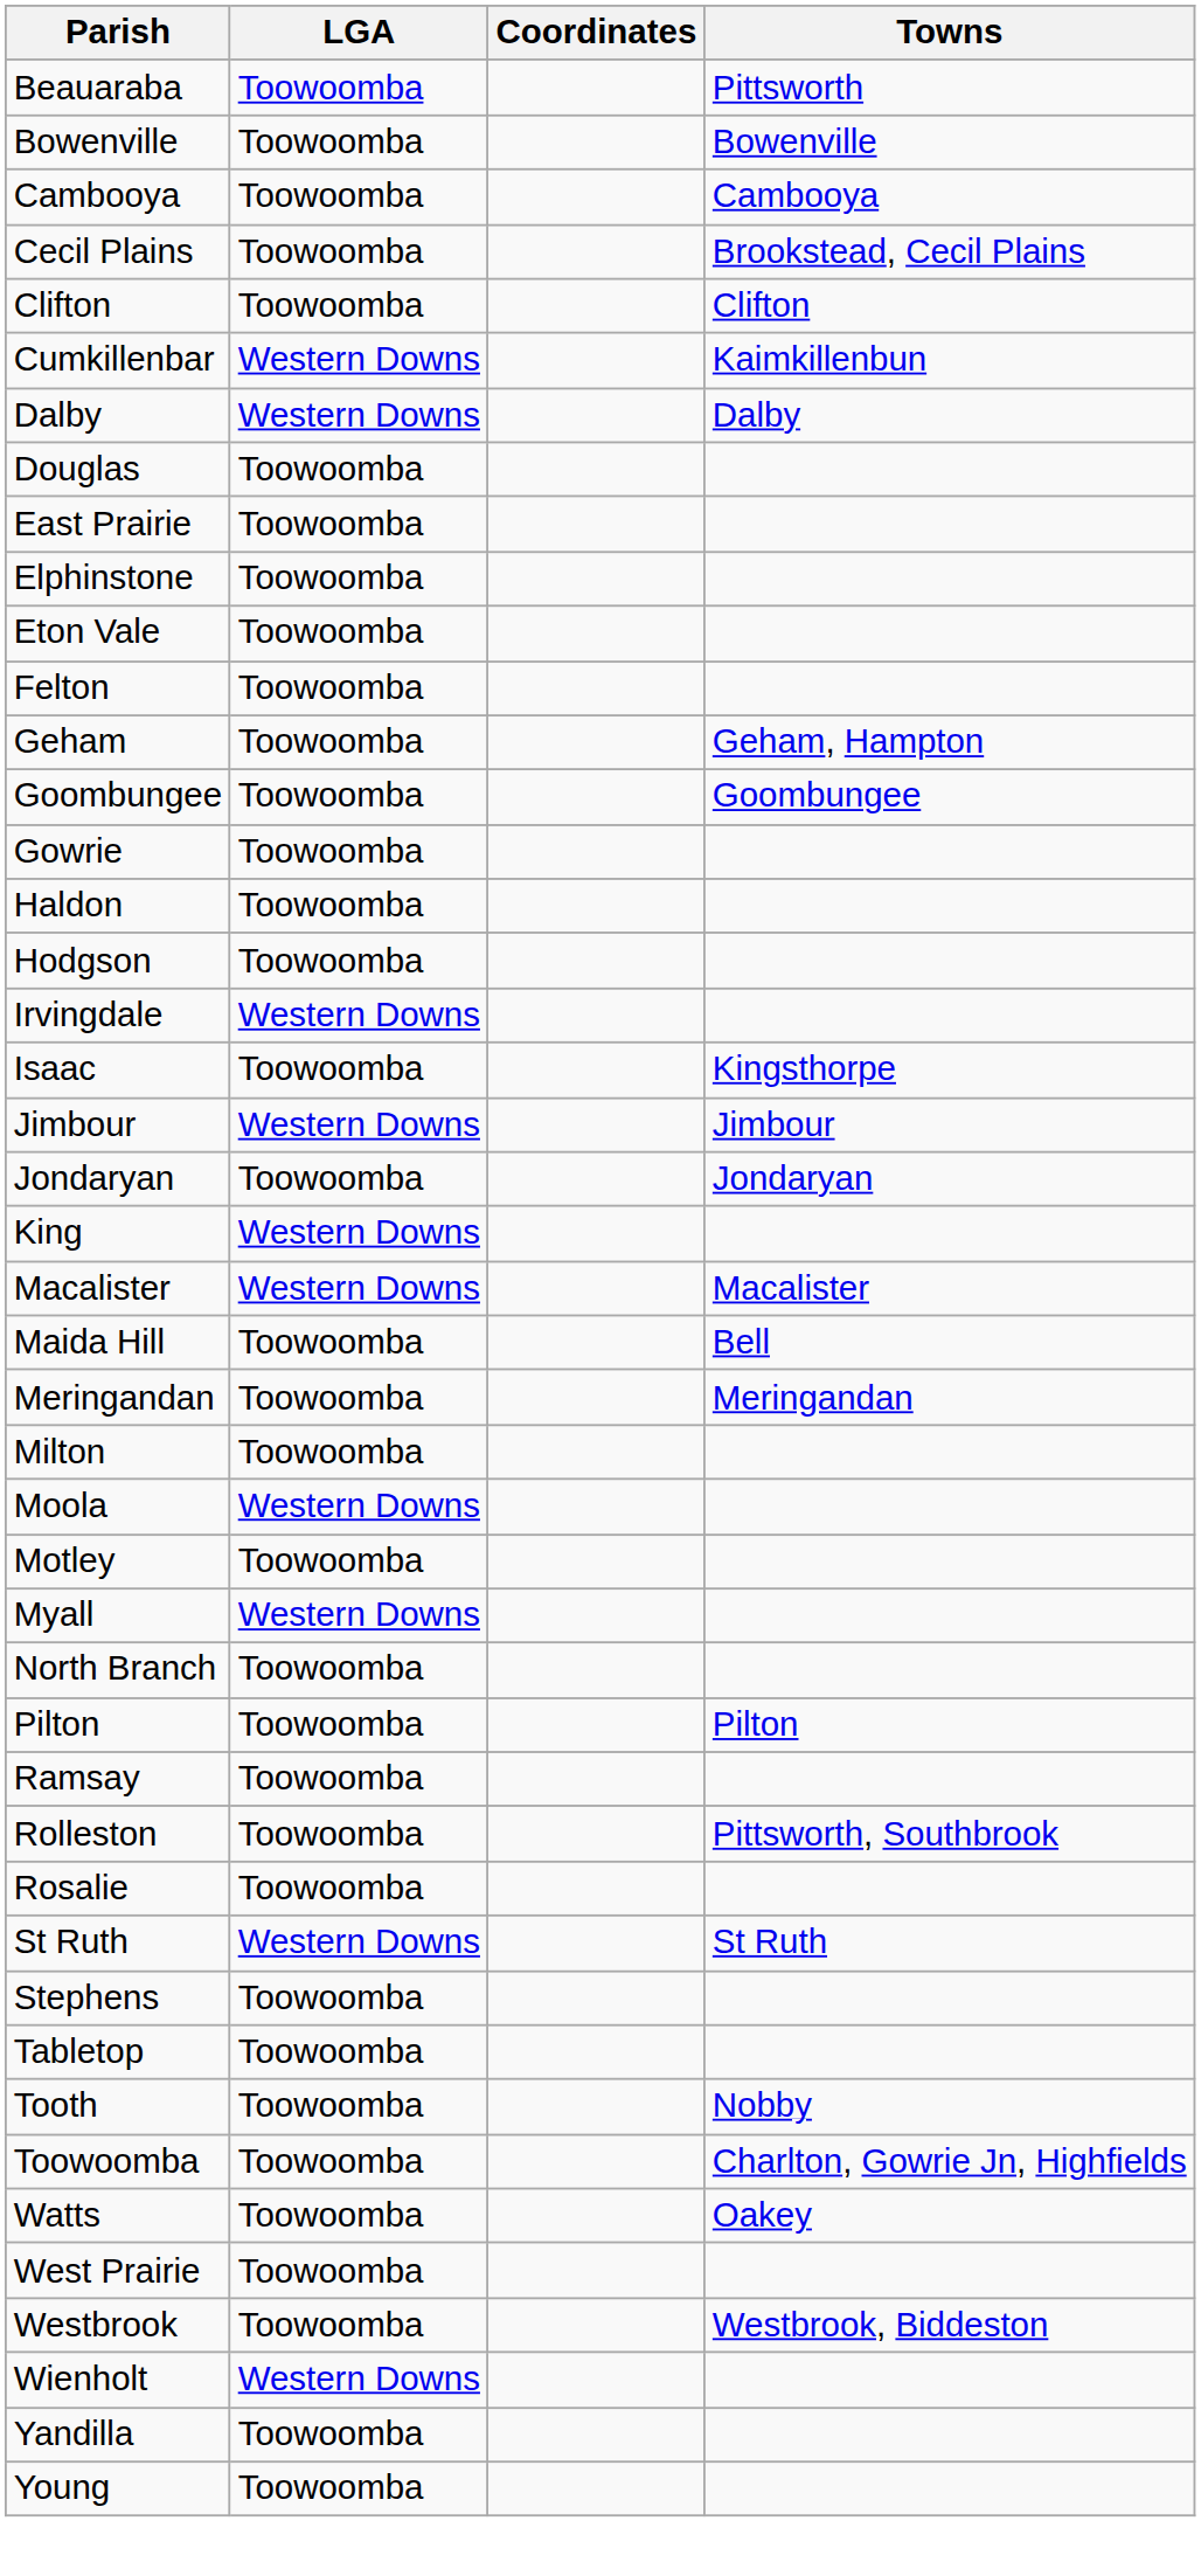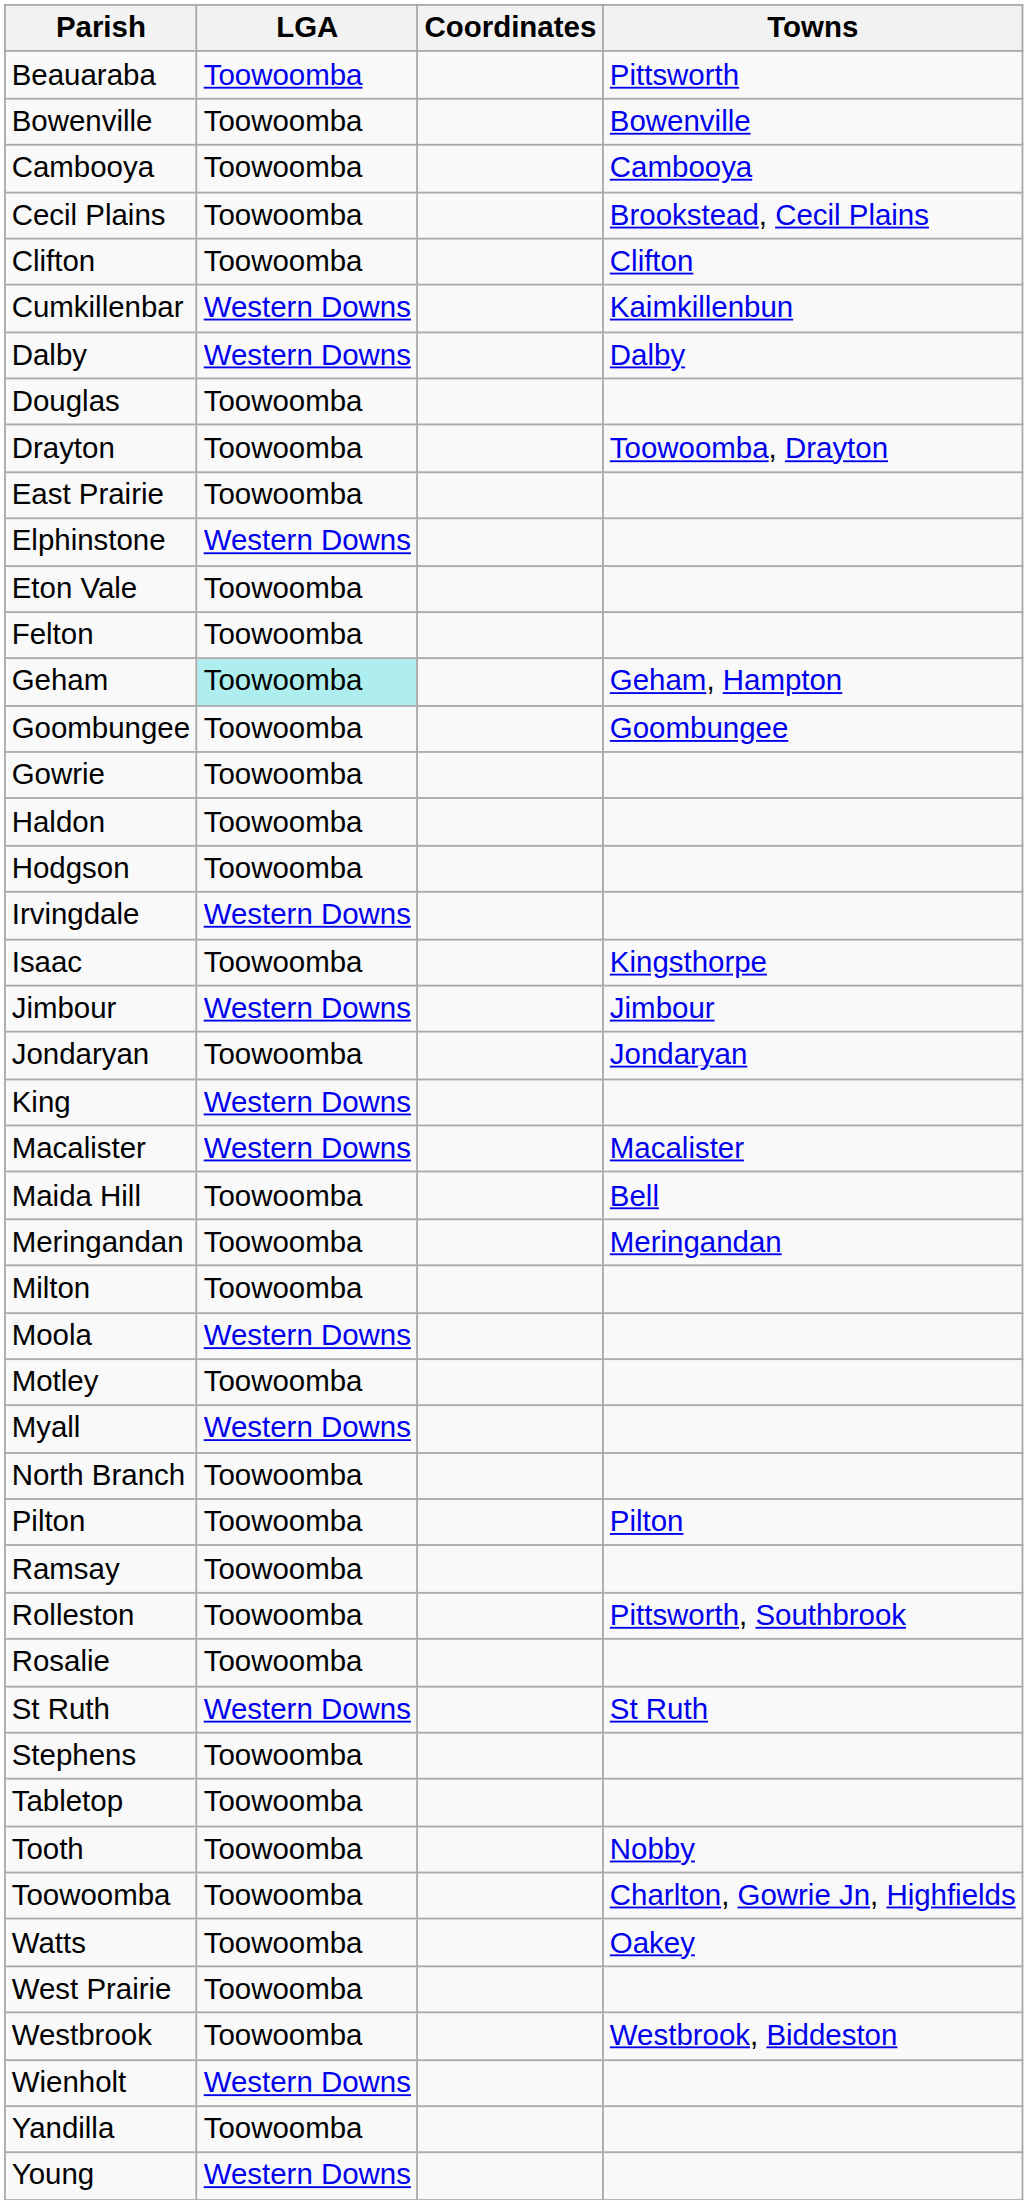+ row: Drayton | Toowoomba | Toowoomba, Drayton
Elphinstone | LGA: Toowoomba -> Western Downs
Geham | LGA: no background -> paleturquoise background
Young | LGA: Toowoomba -> Western Downs
